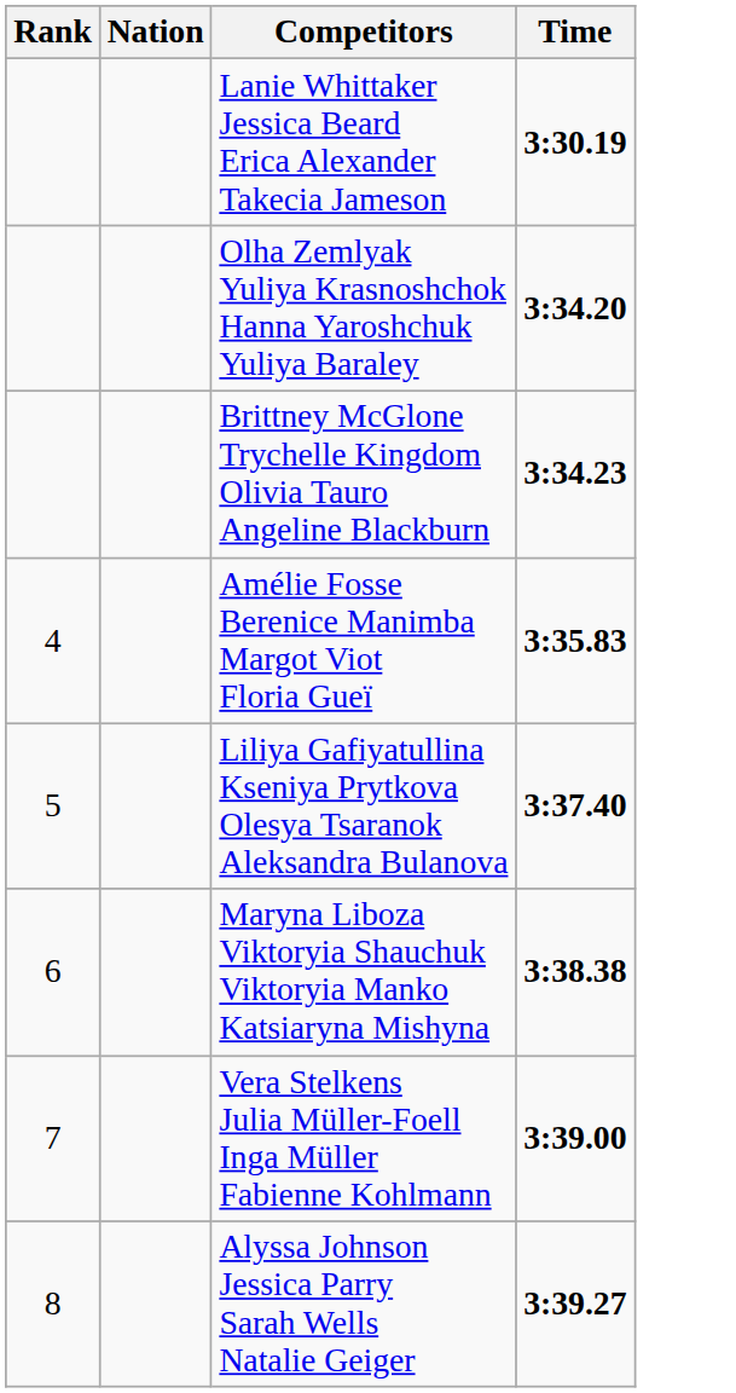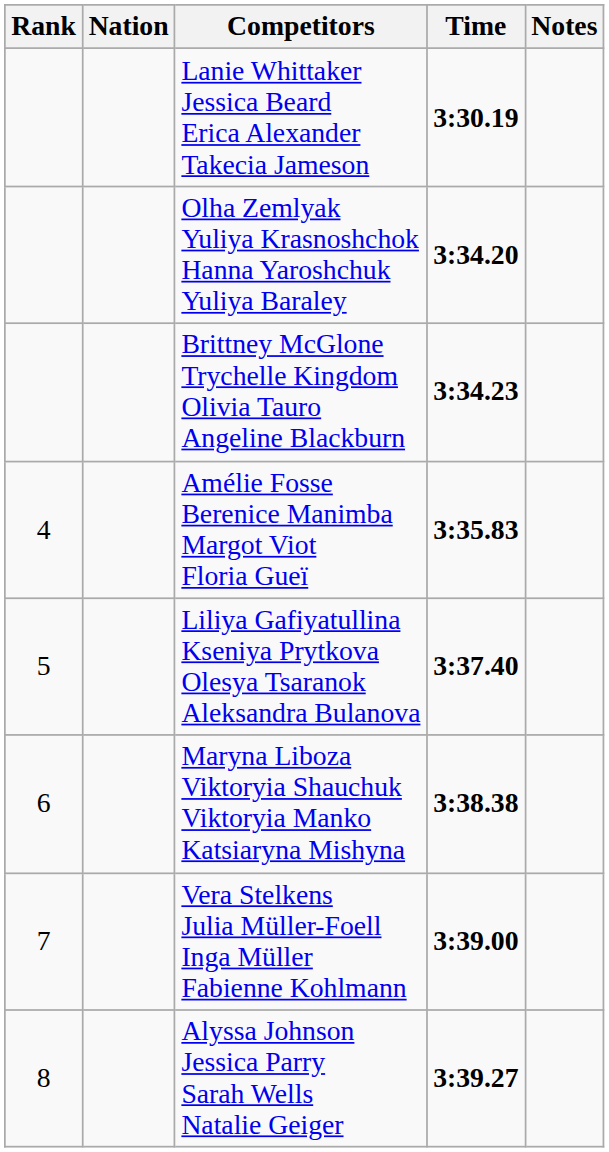+ column: Notes
